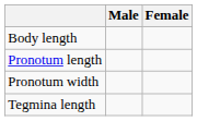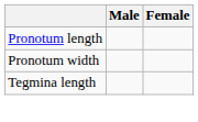- row: Body length
